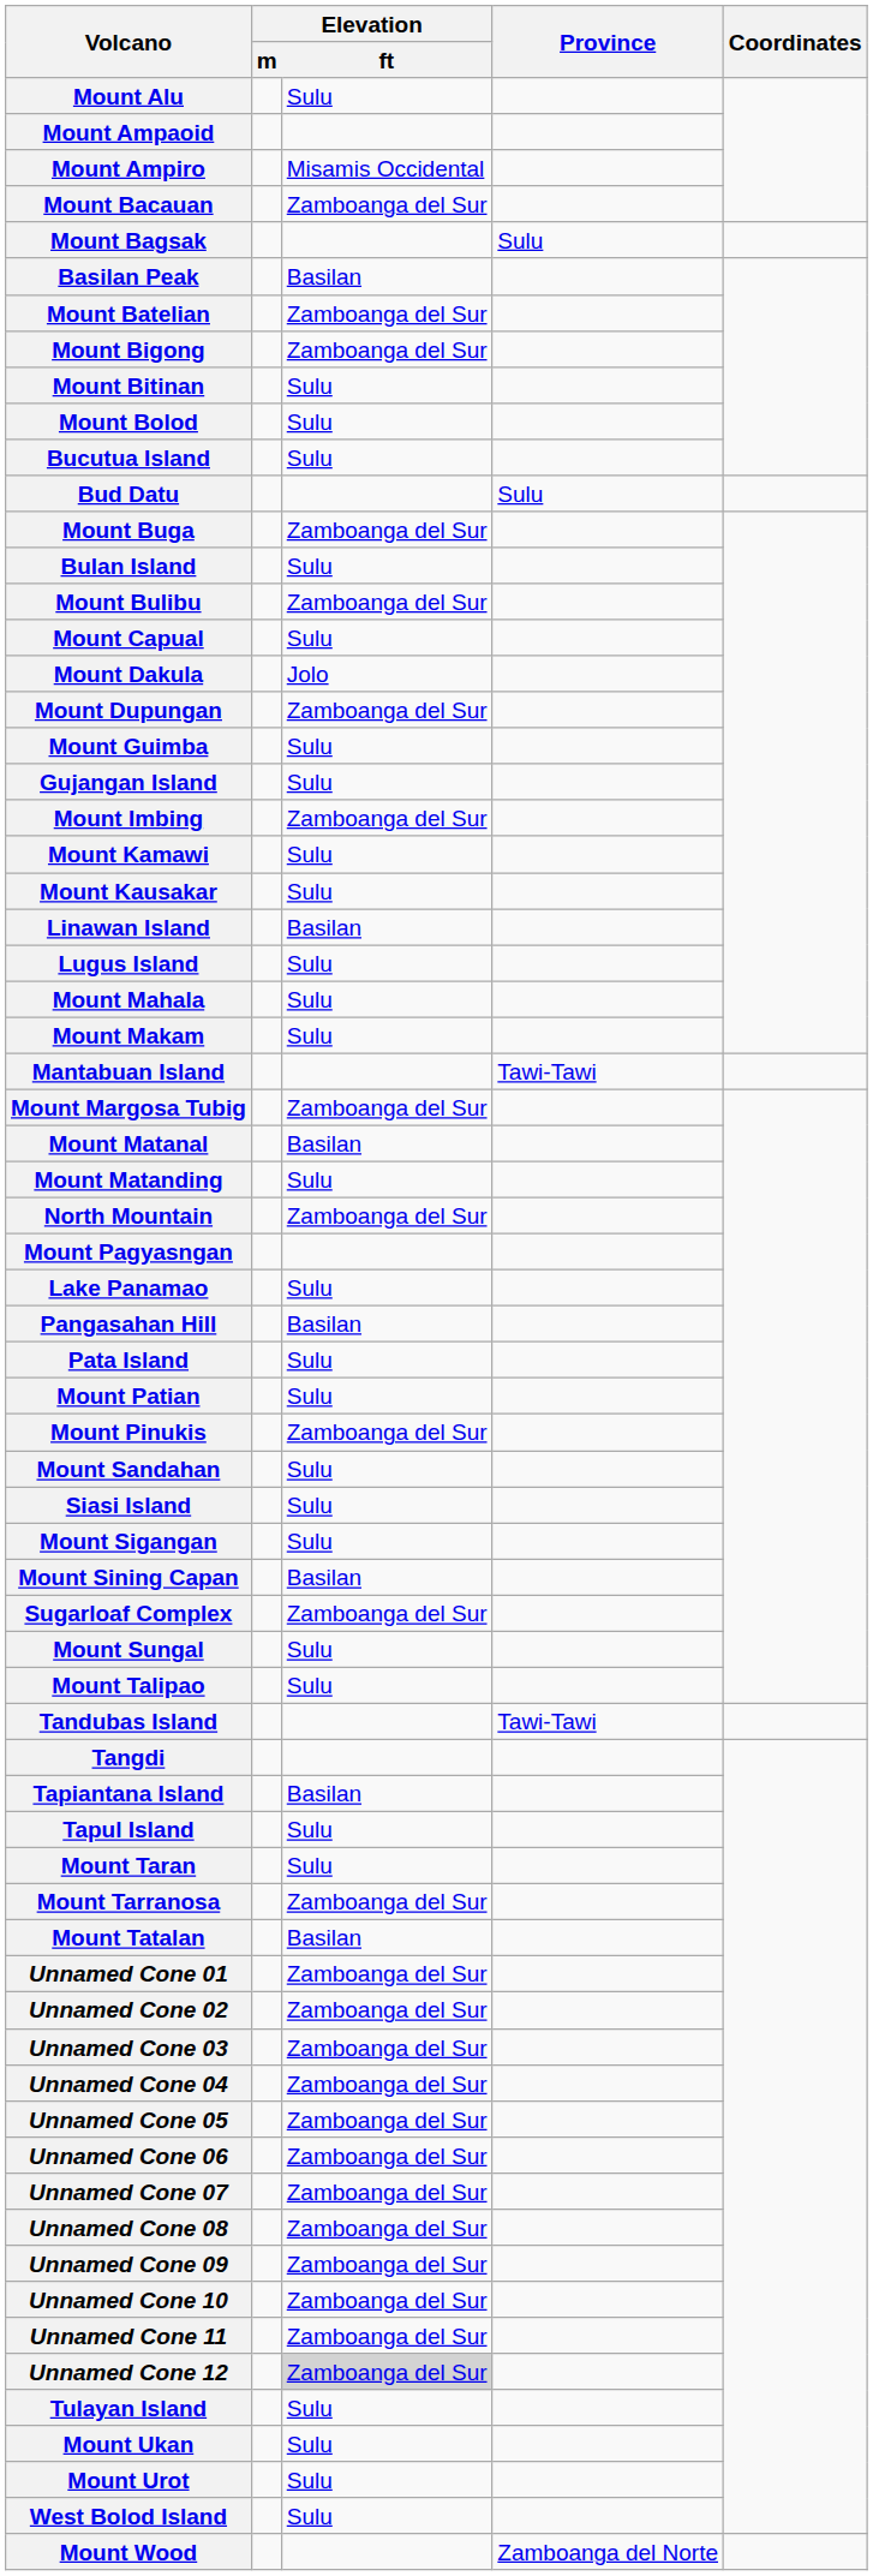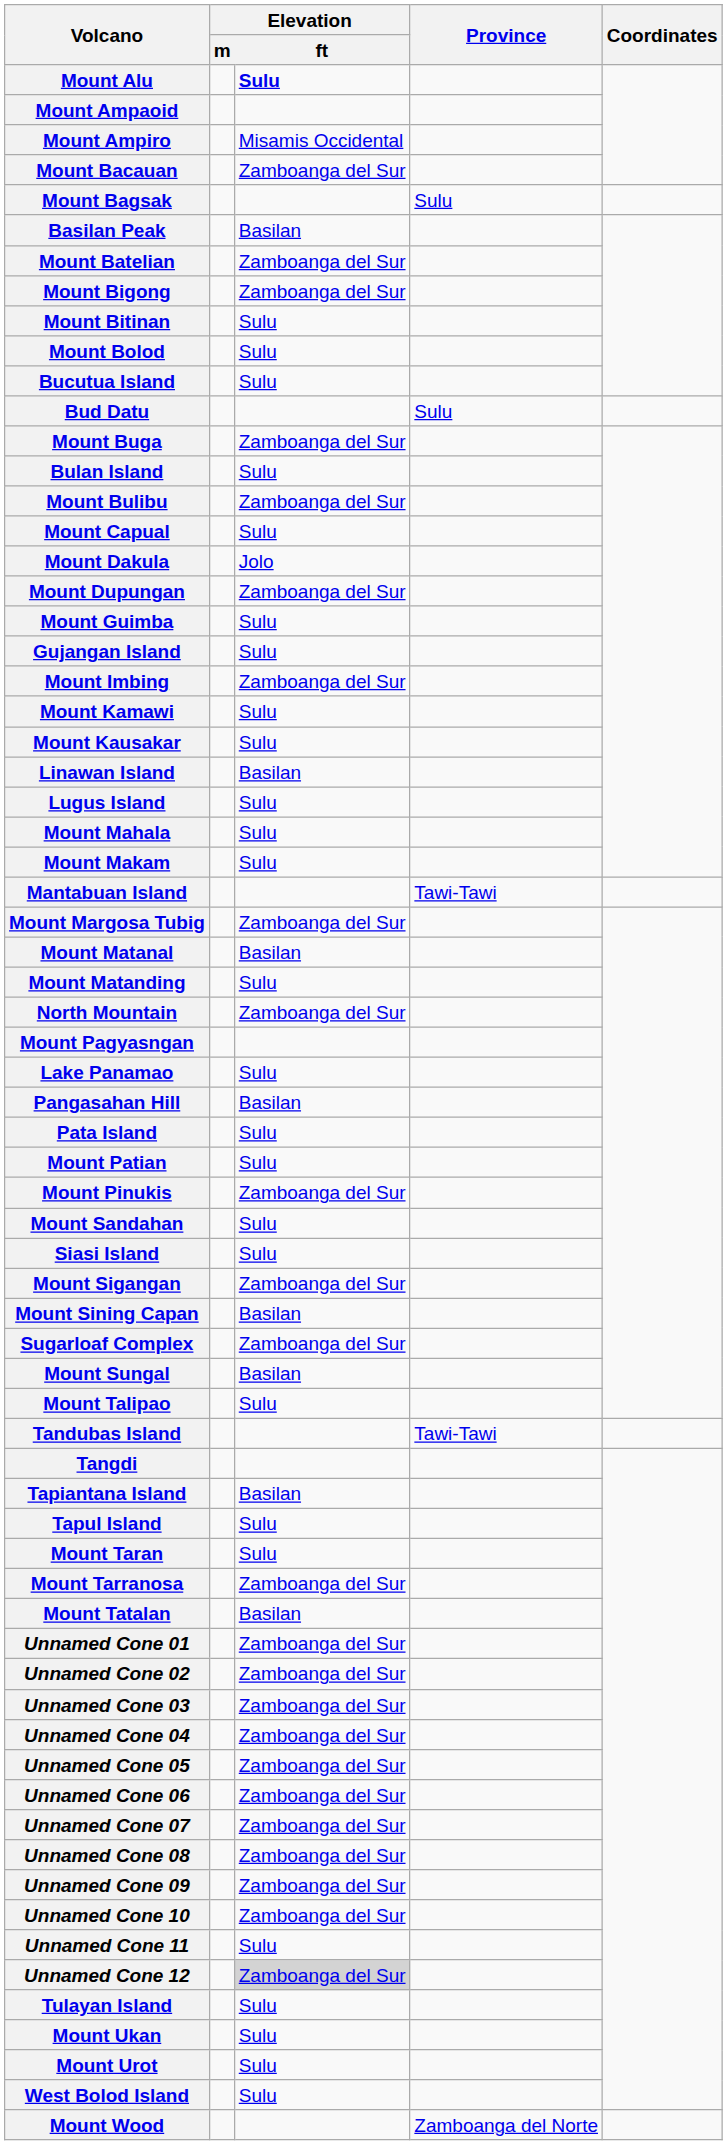Mount Alu | Elevation / ft: normal -> bold
Mount Sigangan | Elevation / ft: Sulu -> Zamboanga del Sur
Mount Sungal | Elevation / ft: Sulu -> Basilan
Unnamed Cone 11 | Elevation / ft: Zamboanga del Sur -> Sulu
